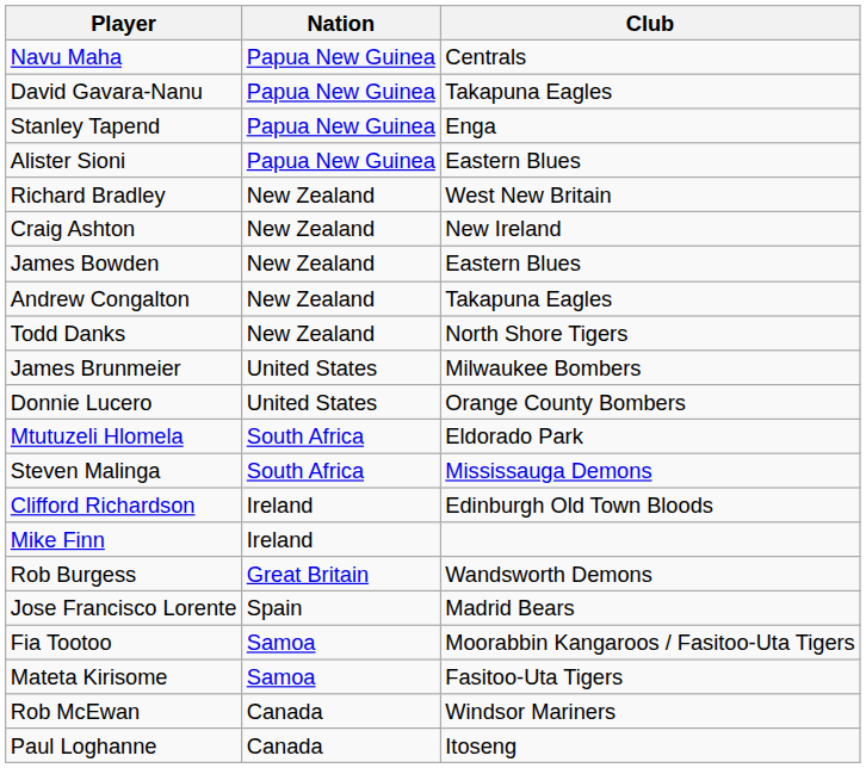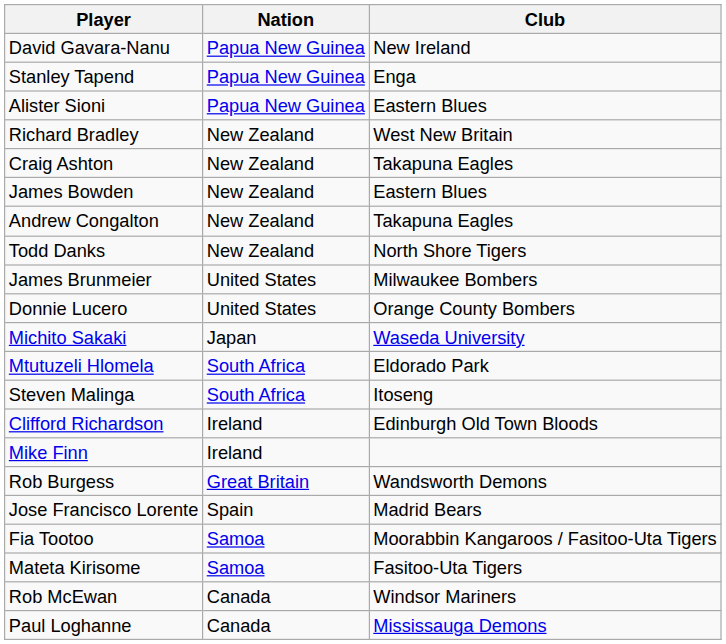- row: Navu Maha | Papua New Guinea | Centrals
David Gavara-Nanu | Club: Takapuna Eagles -> New Ireland
Craig Ashton | Club: New Ireland -> Takapuna Eagles
+ row: Michito Sakaki | Japan | Waseda University
Steven Malinga | Club: Mississauga Demons -> Itoseng
Paul Loghanne | Club: Itoseng -> Mississauga Demons
